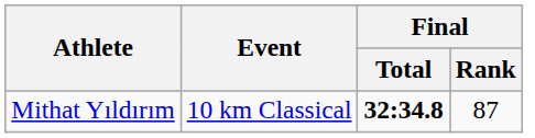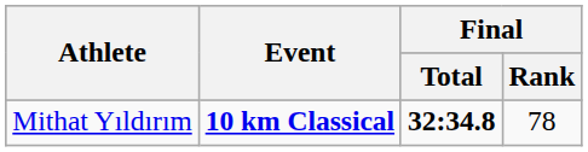Mithat Yıldırım | Event: normal -> bold
Mithat Yıldırım | Final / Rank: 87 -> 78
